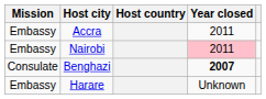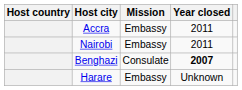columns swapped: Host country <-> Mission
Nairobi | Year closed: pink background -> no background
